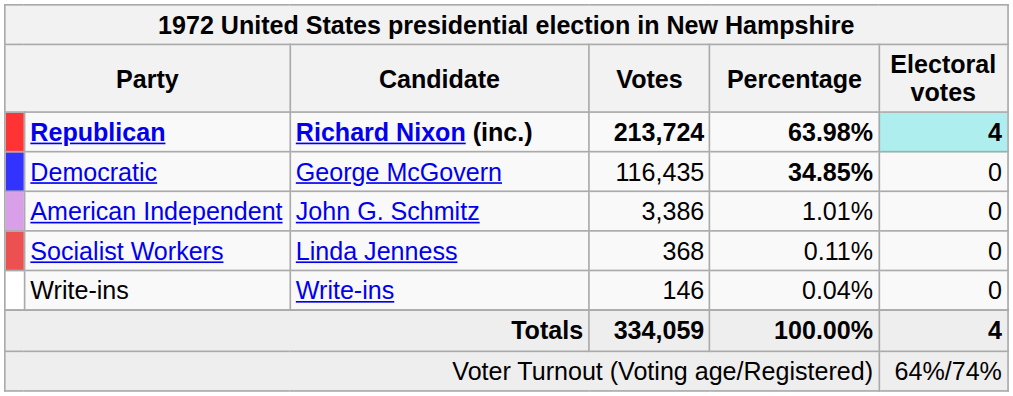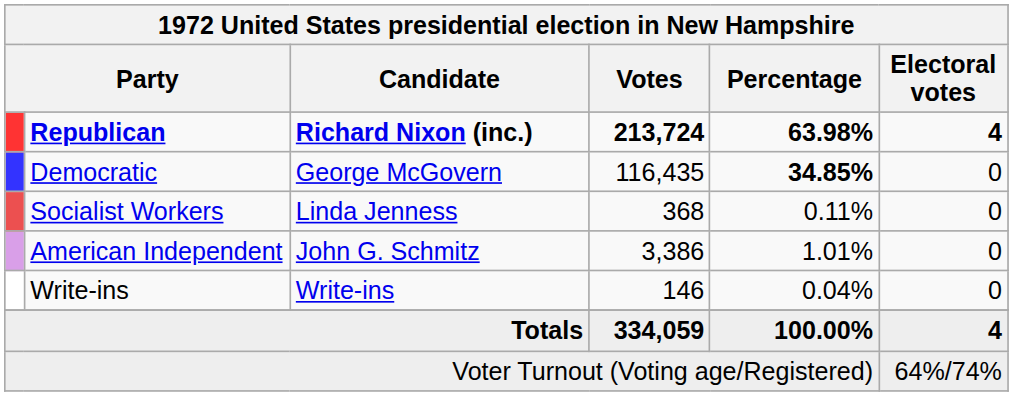Republican | Electoral votes: paleturquoise background -> no background
rows swapped: American Independent <-> Socialist Workers
